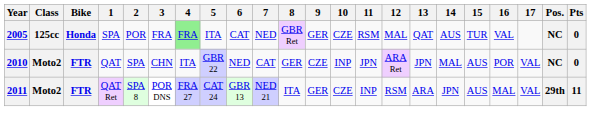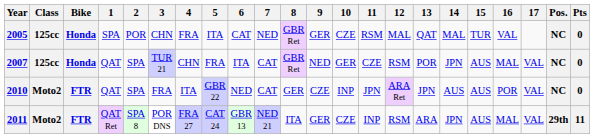2005 | 3: FRA -> CHN
2005 | 4: lightgreen background -> no background
2005 | 14: AUS -> MAL
+ row: 2007 | 125cc | Honda | QAT | SPA | TUR 21 | CHN | FRA | ITA | CAT | GBR Ret | NED | GER | CZE | RSM | POR | JPN | AUS | MAL | VAL | NC | 0
2010 | 3: CHN -> FRA
2010 | 14: MAL -> AUS
